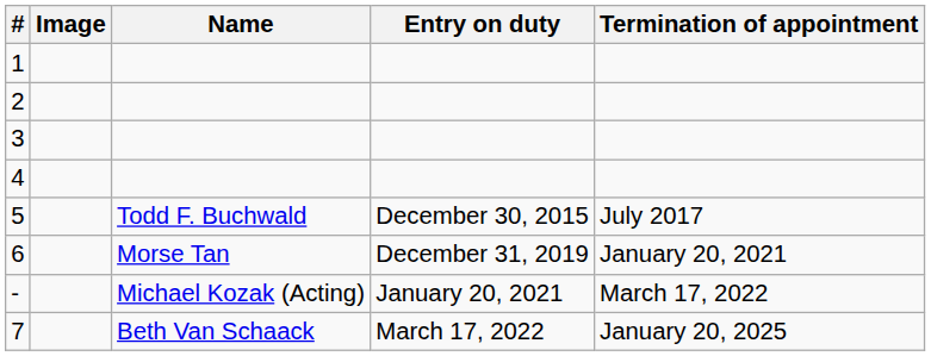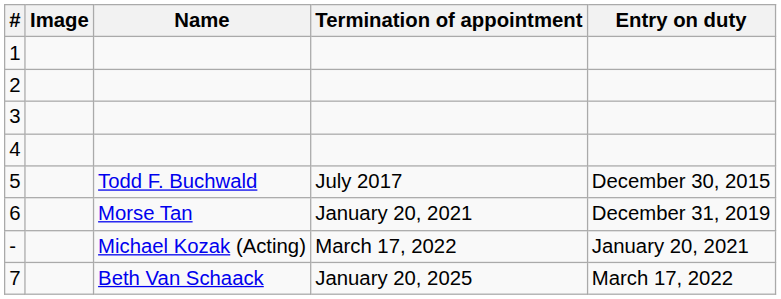columns swapped: Entry on duty <-> Termination of appointment
